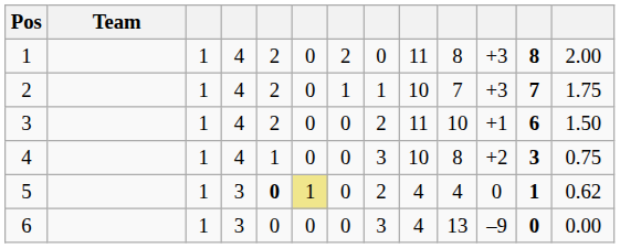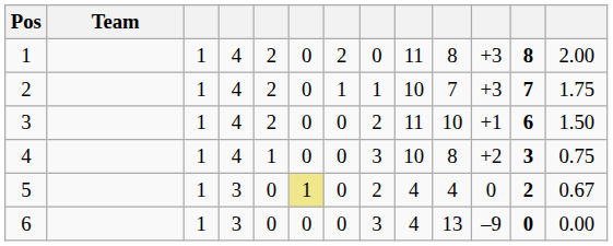5 | column 5: bold -> normal
5 | column 12: 1 -> 2
5 | column 13: 0.62 -> 0.67
